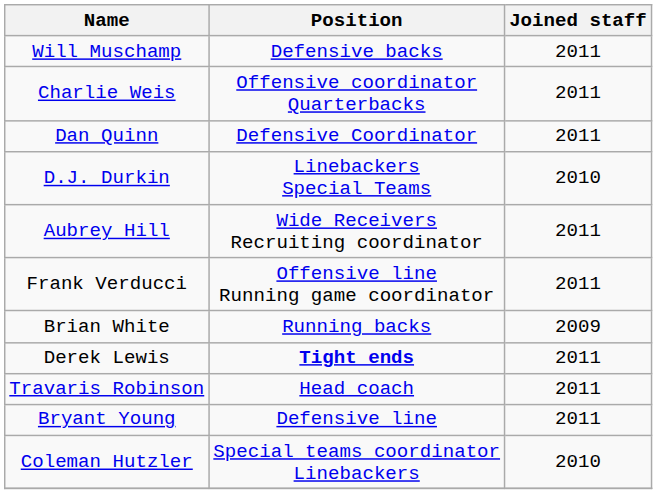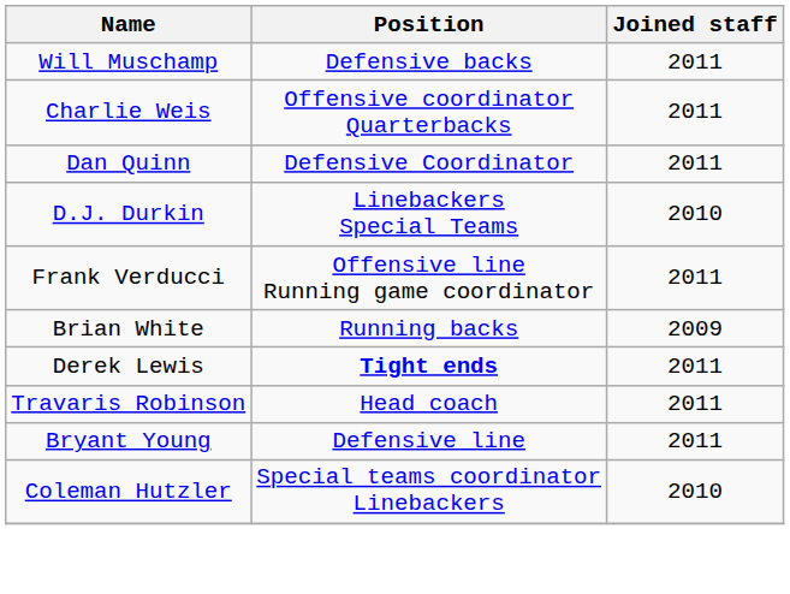- row: Aubrey Hill | Wide Receivers Recruiting coordinator | 2011
